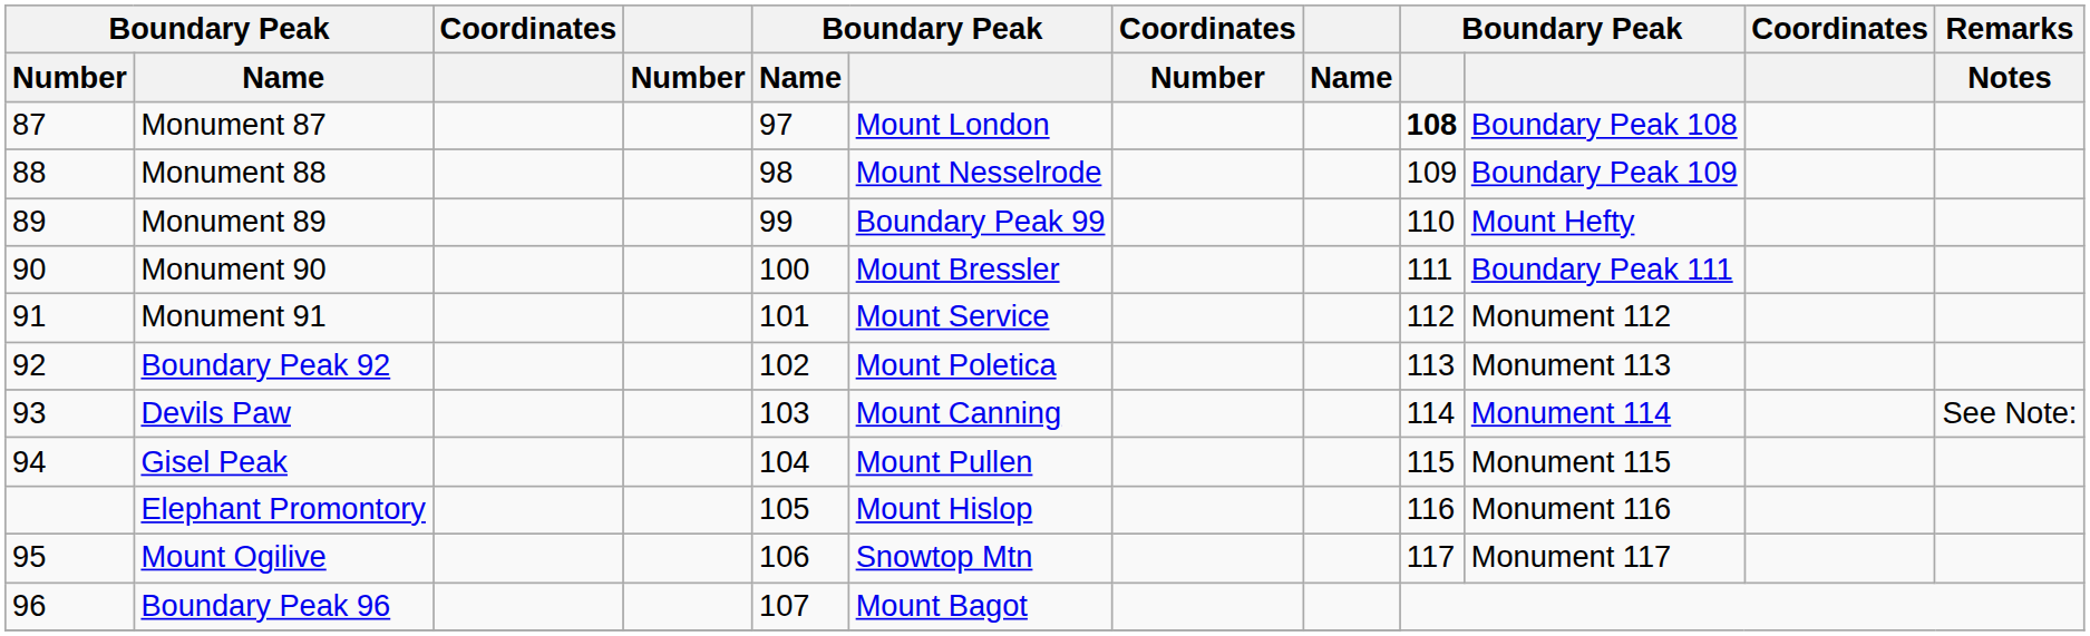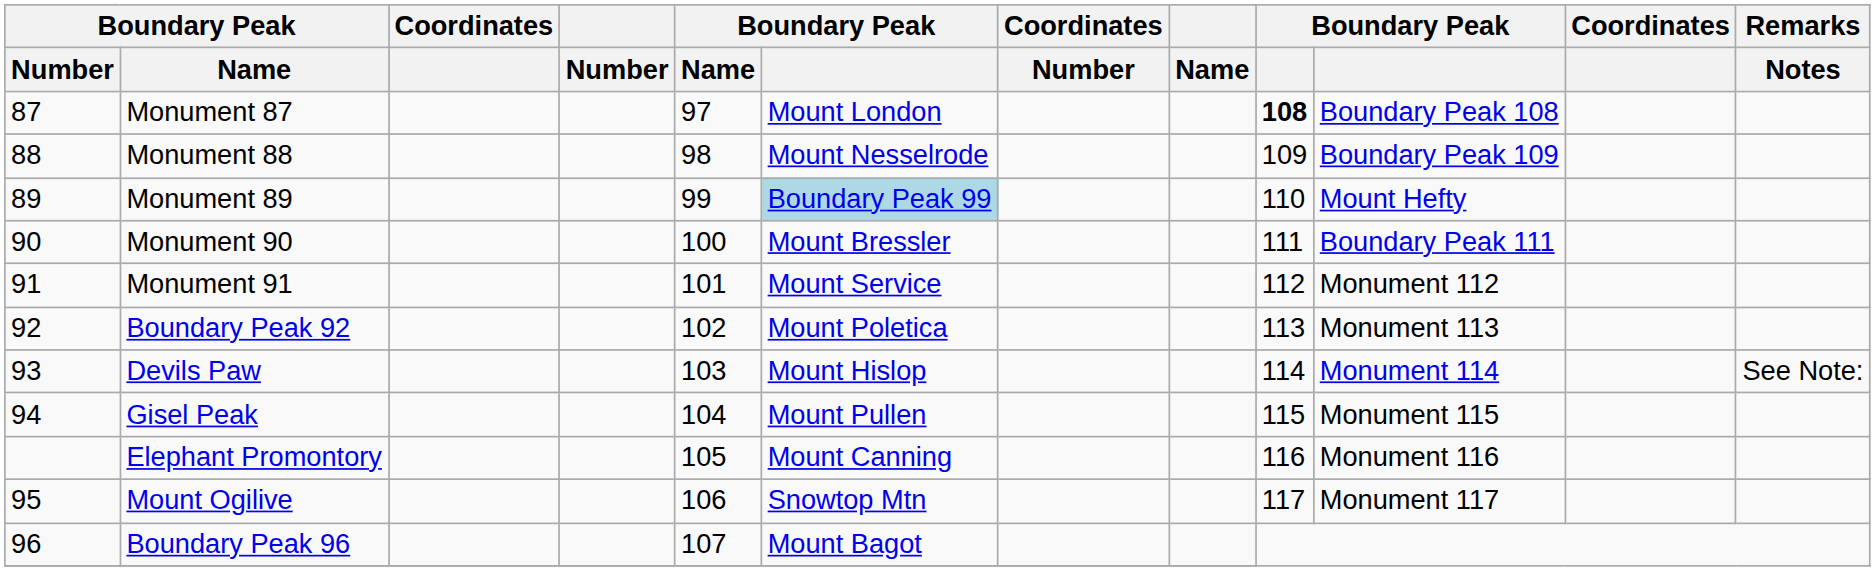Monument 89 | column 6: no background -> lightblue background
Devils Paw | column 6: Mount Canning -> Mount Hislop
Elephant Promontory | column 6: Mount Hislop -> Mount Canning
